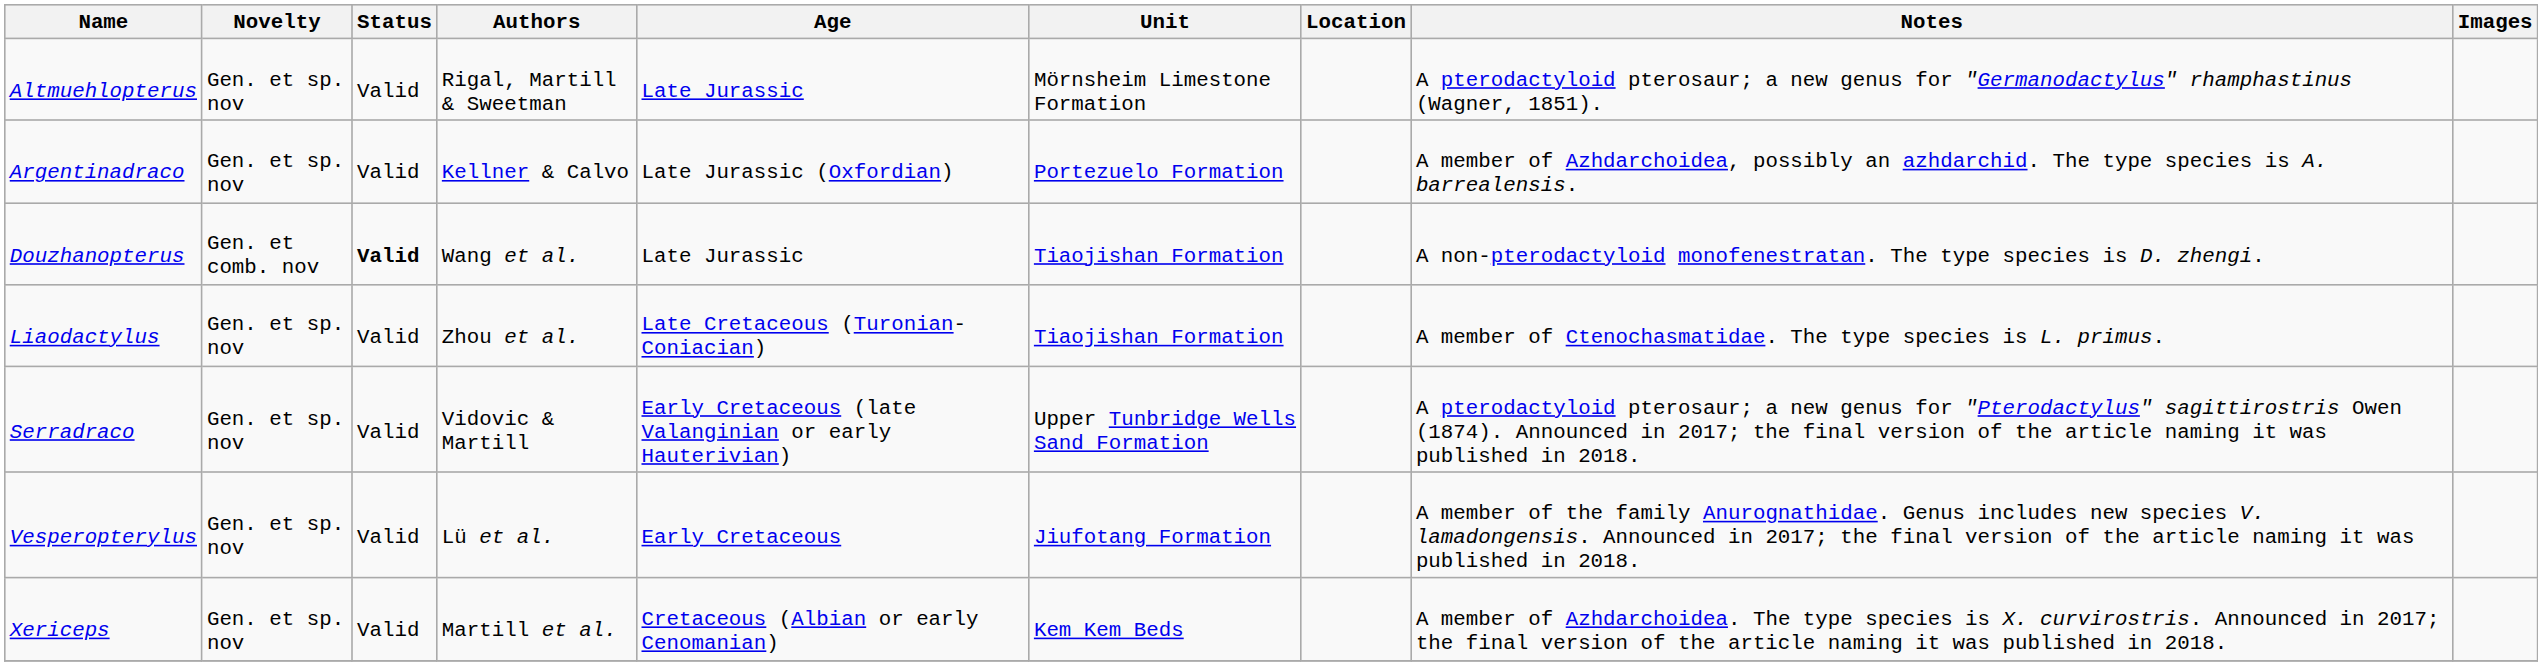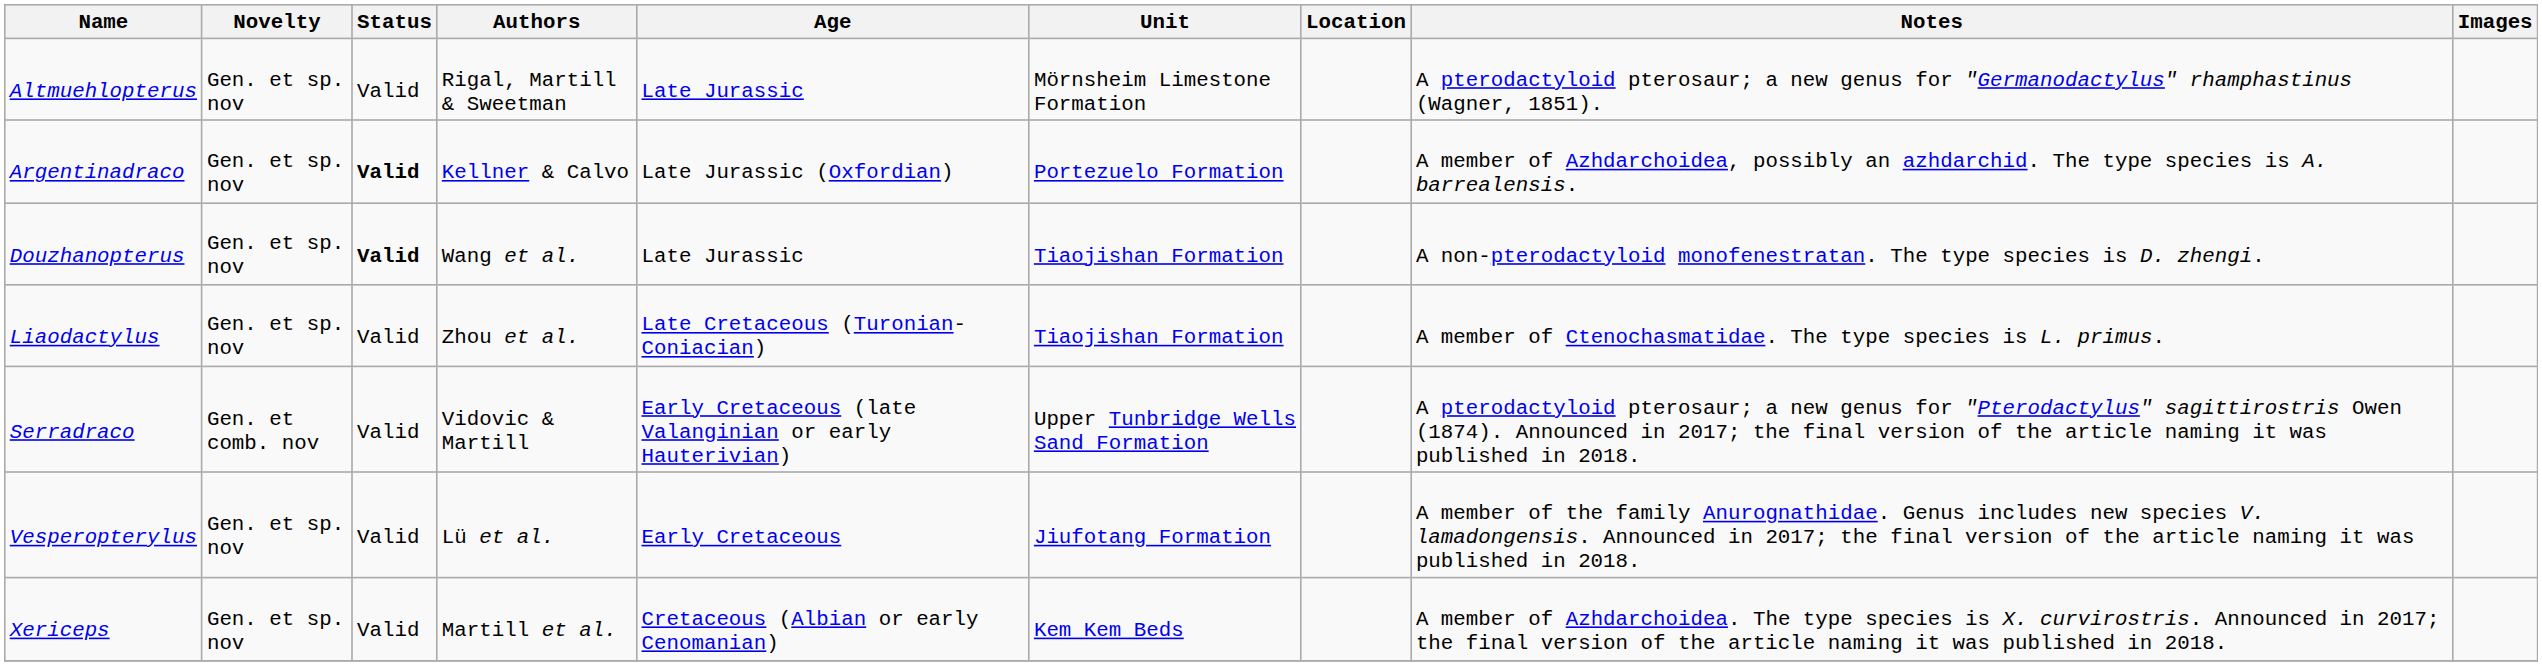Argentinadraco | Status: normal -> bold
Douzhanopterus | Novelty: Gen. et comb. nov -> Gen. et sp. nov
Serradraco | Novelty: Gen. et sp. nov -> Gen. et comb. nov
